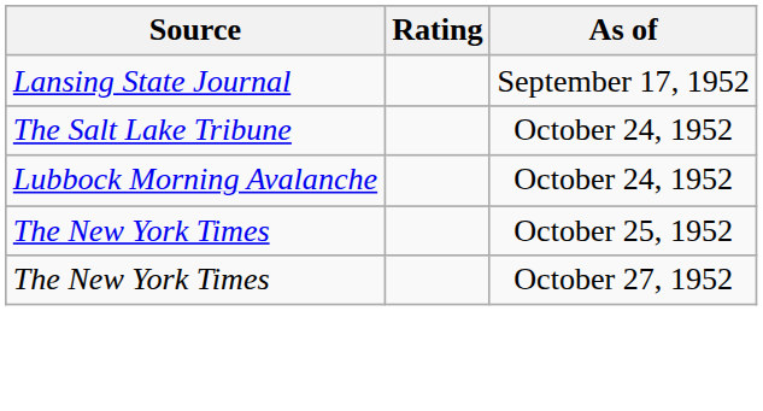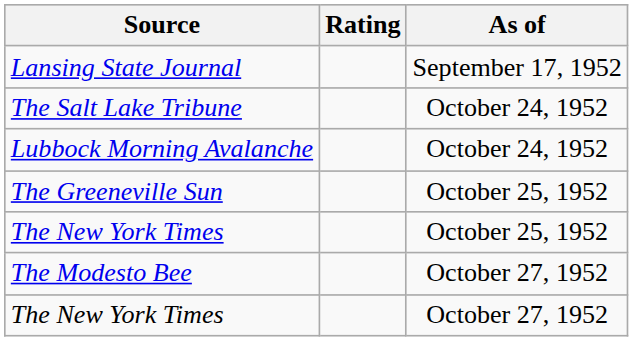+ row: The Greeneville Sun | October 25, 1952
+ row: The Modesto Bee | October 27, 1952
